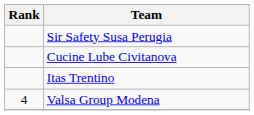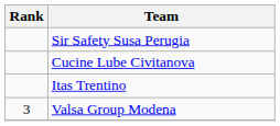Valsa Group Modena | Rank: 4 -> 3
